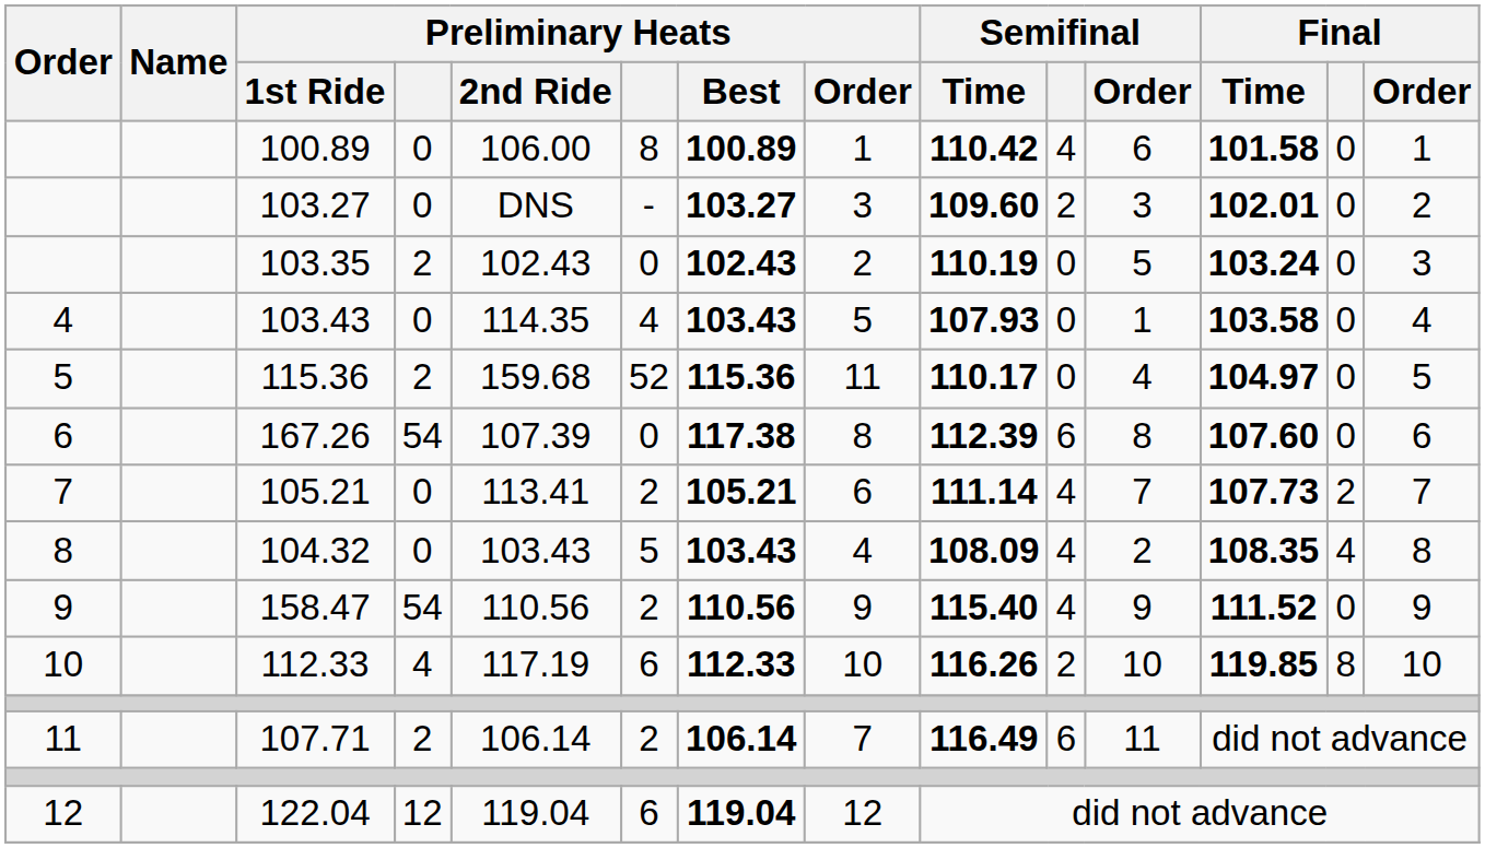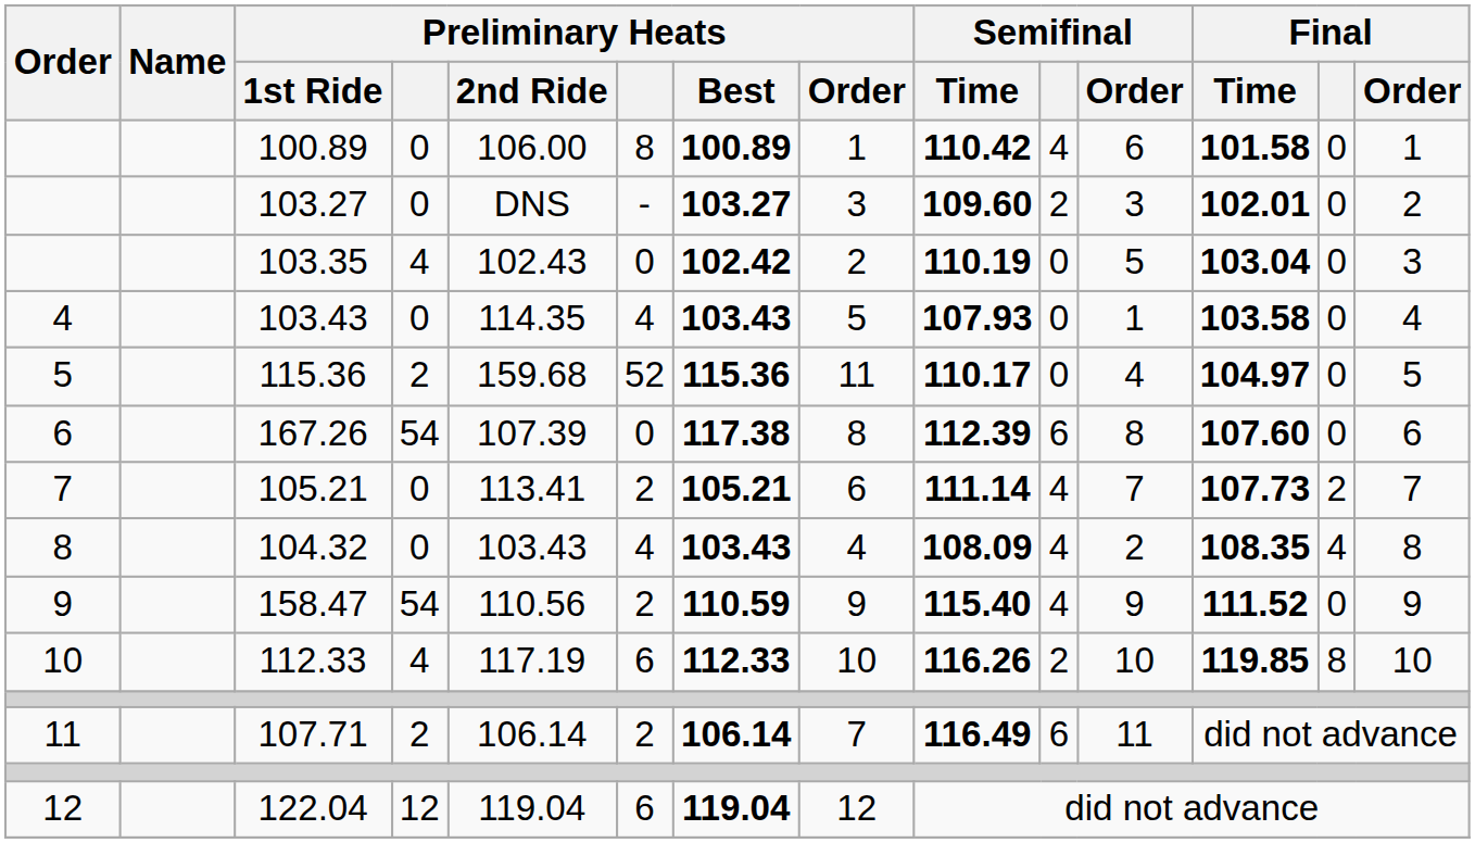103.35 | column 4: 2 -> 4
103.35 | Preliminary Heats / Best: 102.43 -> 102.42
103.35 | Final / Time: 103.24 -> 103.04
104.32 | column 6: 5 -> 4
158.47 | Preliminary Heats / Best: 110.56 -> 110.59
